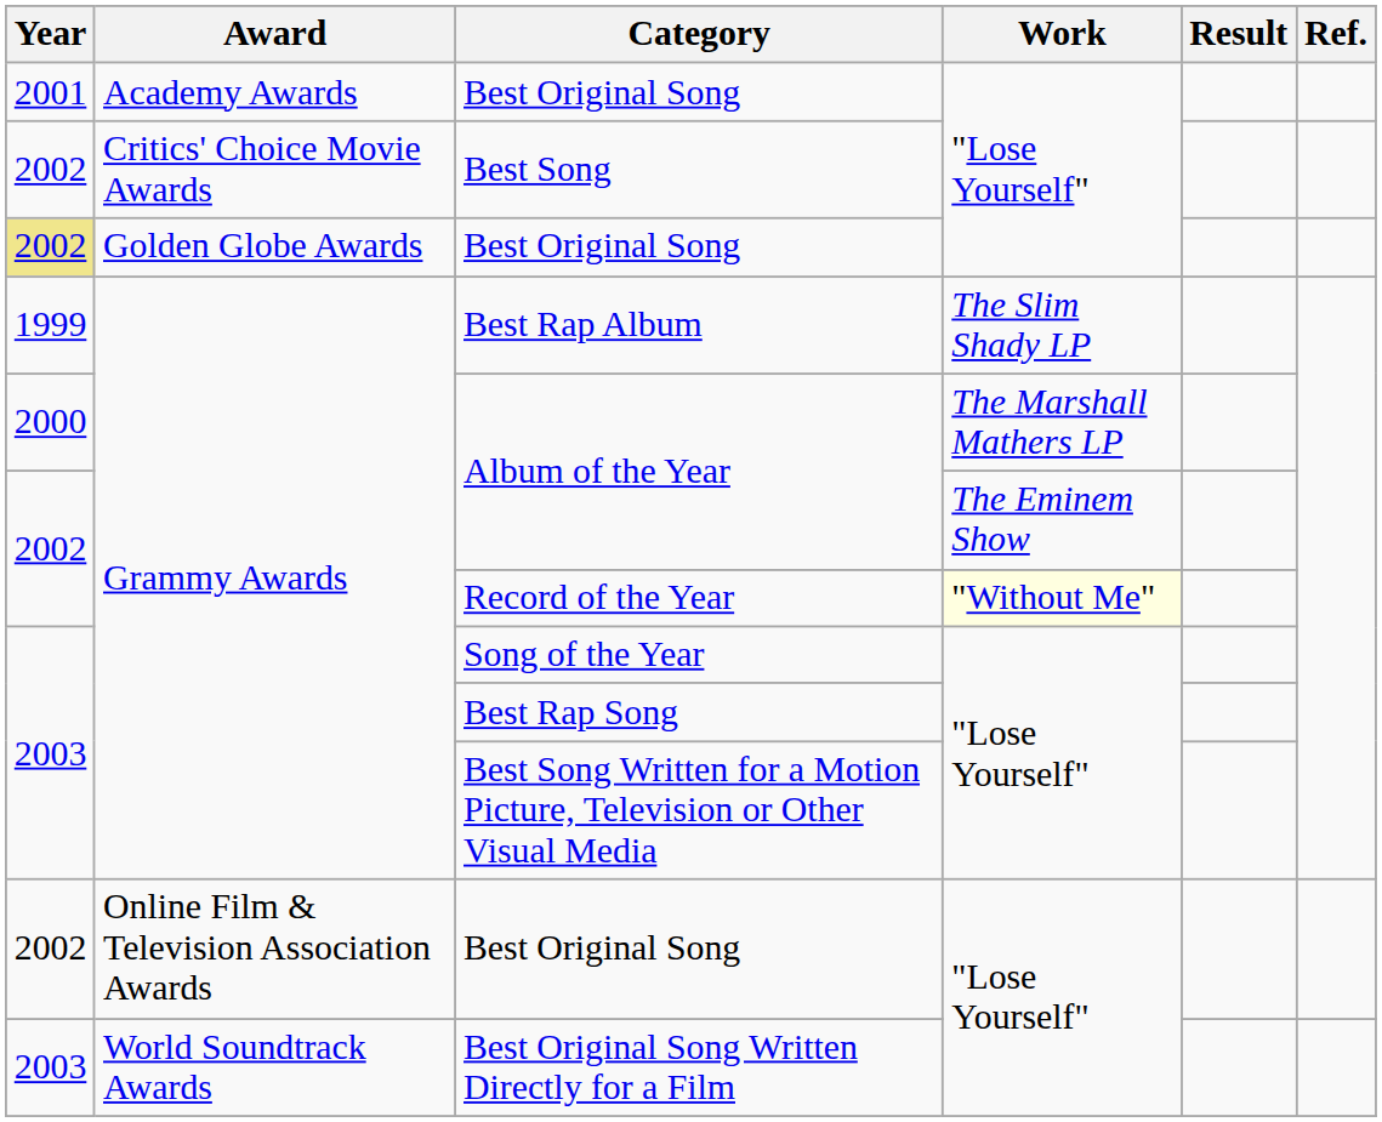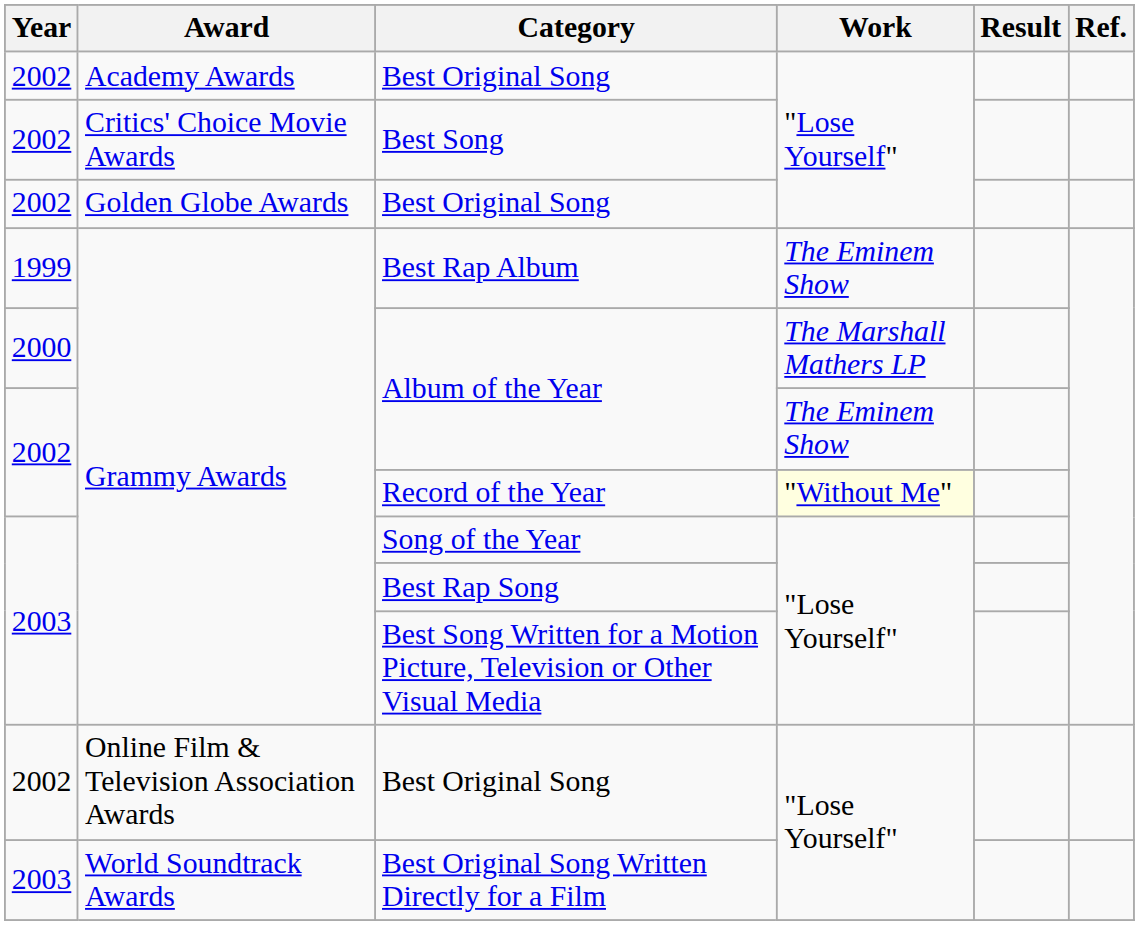Academy Awards / Best Original Song | Year: 2001 -> 2002
Golden Globe Awards / Best Original Song | Year: khaki background -> no background
Best Rap Album | Work: The Slim Shady LP -> The Eminem Show
